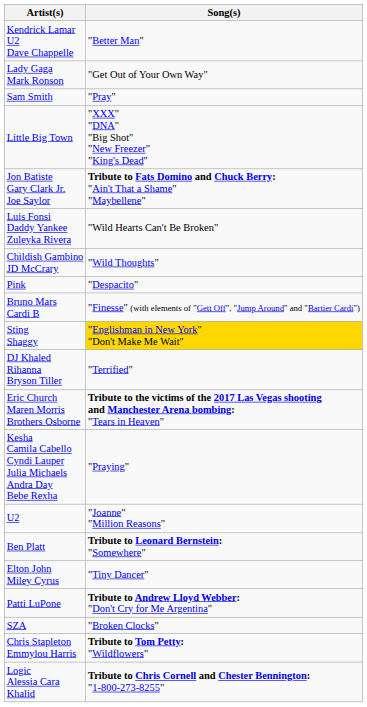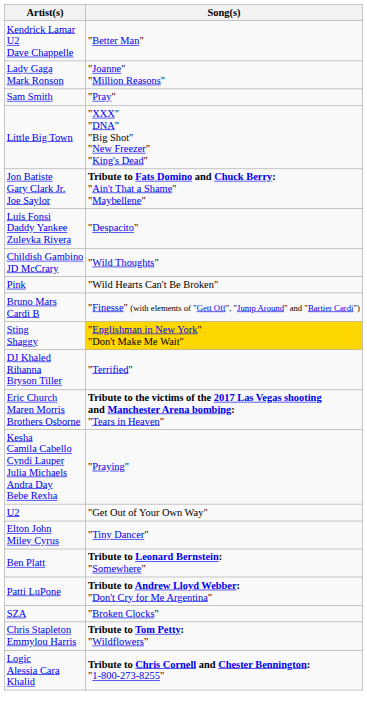Lady Gaga Mark Ronson | Song(s): "Get Out of Your Own Way" -> "Joanne" "Million Reasons"
Luis Fonsi Daddy Yankee Zuleyka Rivera | Song(s): "Wild Hearts Can't Be Broken" -> "Despacito"
Pink | Song(s): "Despacito" -> "Wild Hearts Can't Be Broken"
U2 | Song(s): "Joanne" "Million Reasons" -> "Get Out of Your Own Way"
rows swapped: Elton John Miley Cyrus <-> Ben Platt
